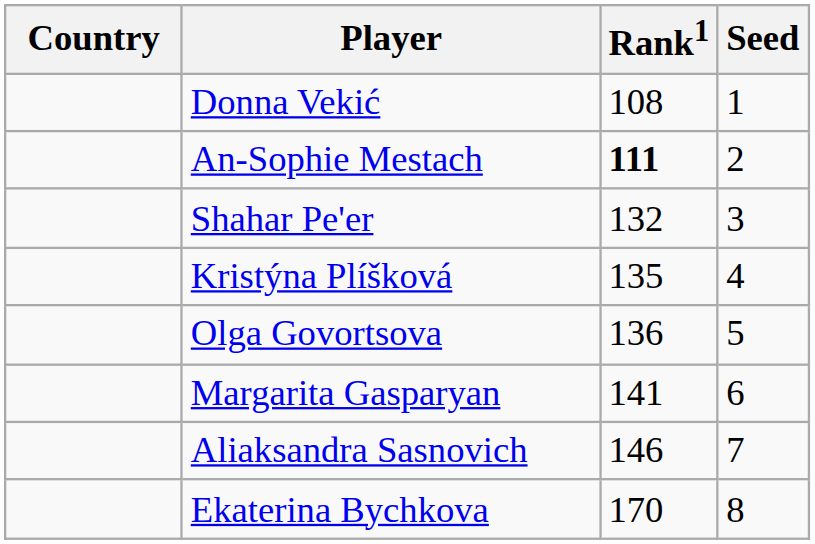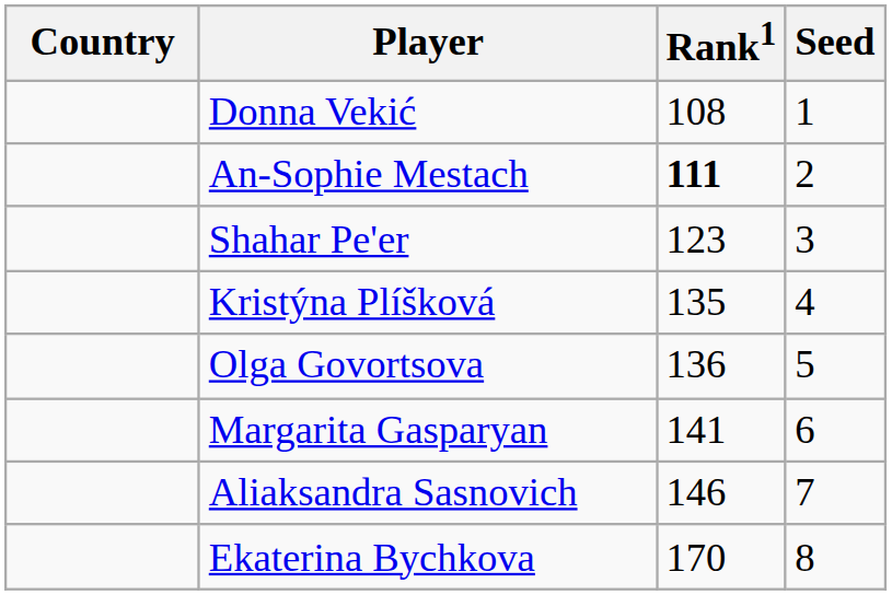Shahar Pe'er | Rank1: 132 -> 123
